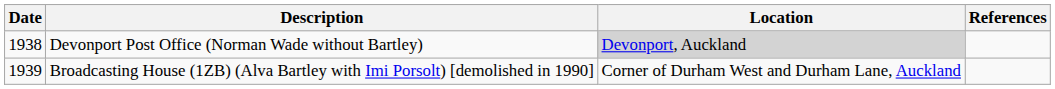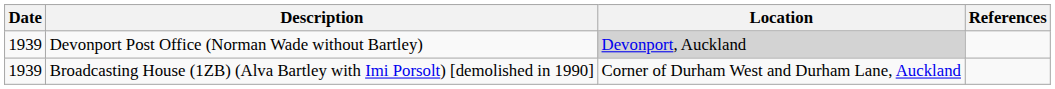Devonport Post Office (Norman Wade without Bartley) | Date: 1938 -> 1939
